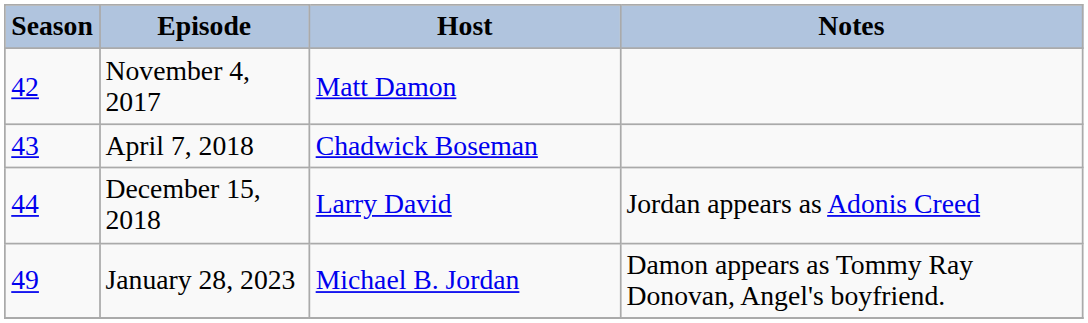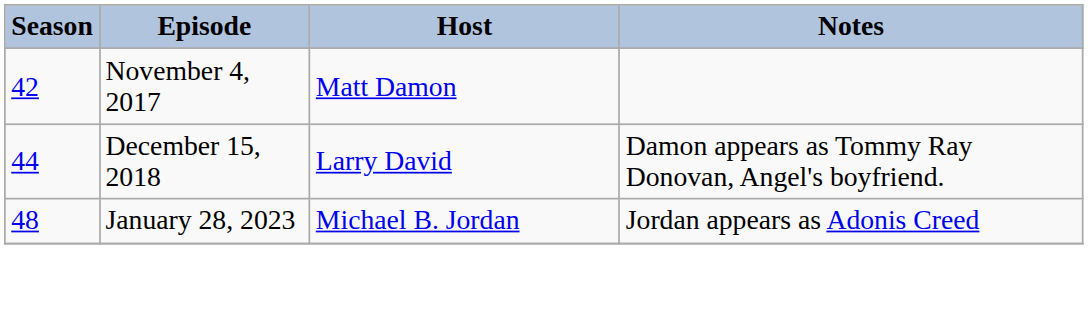- row: 43 | April 7, 2018 | Chadwick Boseman
December 15, 2018 | Notes: Jordan appears as Adonis Creed -> Damon appears as Tommy Ray Donovan, Angel's boyfriend.
January 28, 2023 | Season: 49 -> 48
January 28, 2023 | Notes: Damon appears as Tommy Ray Donovan, Angel's boyfriend. -> Jordan appears as Adonis Creed
